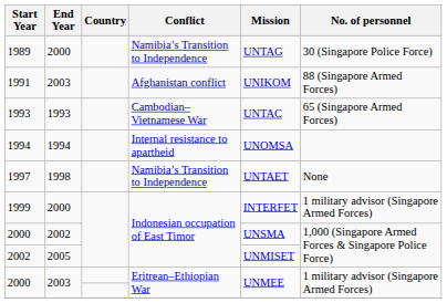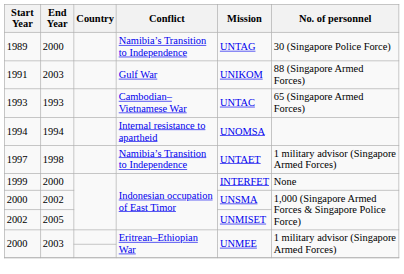1991 | Conflict: Afghanistan conflict -> Gulf War
1997 | No. of personnel: None -> 1 military advisor (Singapore Armed Forces)
1999 | No. of personnel: 1 military advisor (Singapore Armed Forces) -> None
